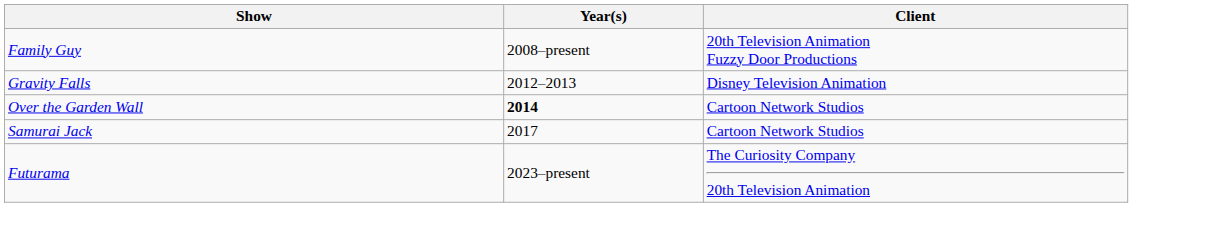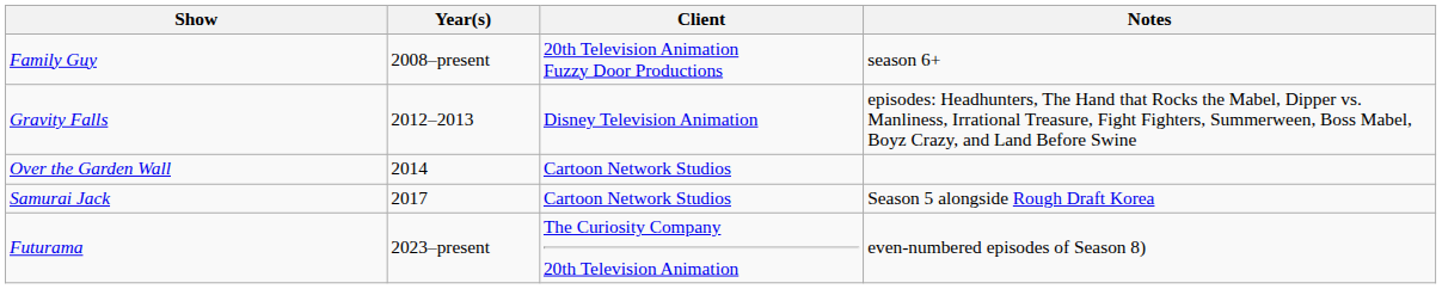+ column: Notes | season 6+ | episodes: Headhunters, The Hand that Rocks the Mabel, Dipper vs. Manliness, Irrational Treasure, Fight Fighters, Summerween, Boss Mabel, Boyz Crazy, and Land Before Swine | Season 5 alongside Rough Draft Korea | even-numbered episodes of Season 8)
Over the Garden Wall | Year(s): bold -> normal
